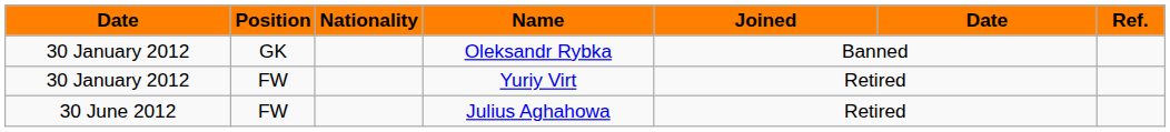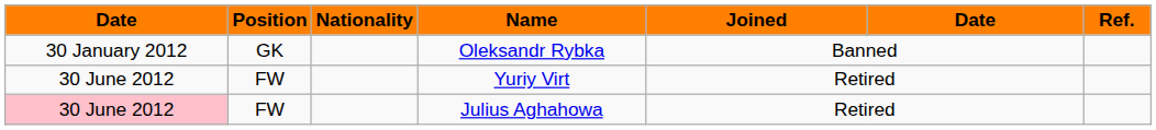Yuriy Virt | column 1: 30 January 2012 -> 30 June 2012
Julius Aghahowa | column 1: no background -> pink background
